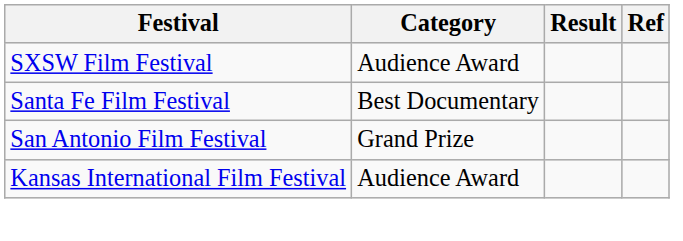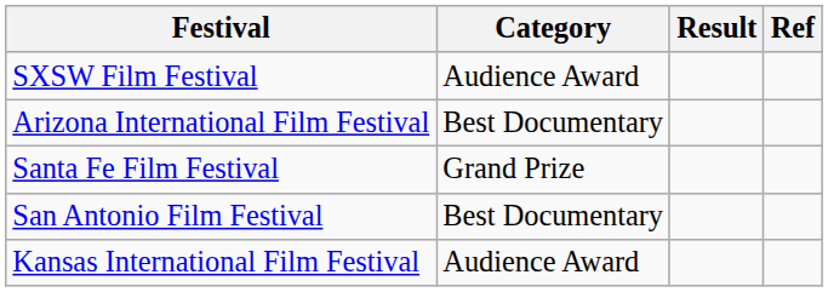+ row: Arizona International Film Festival | Best Documentary
Santa Fe Film Festival | Category: Best Documentary -> Grand Prize
San Antonio Film Festival | Category: Grand Prize -> Best Documentary
